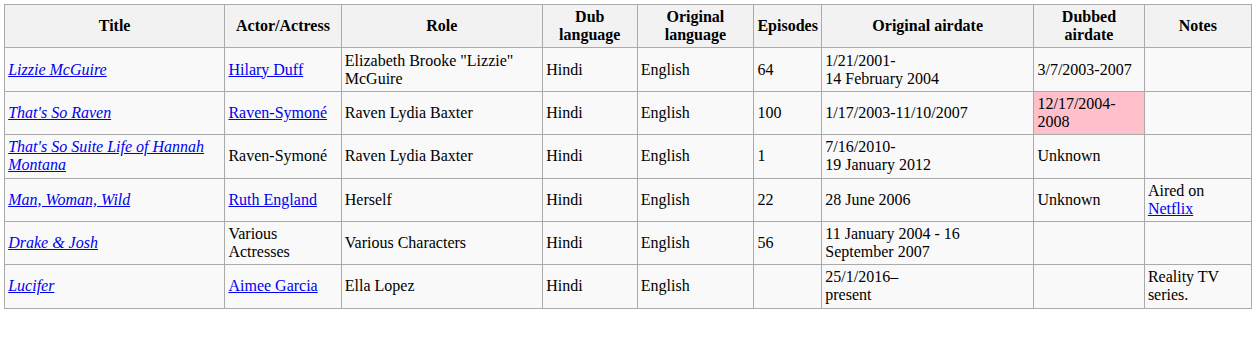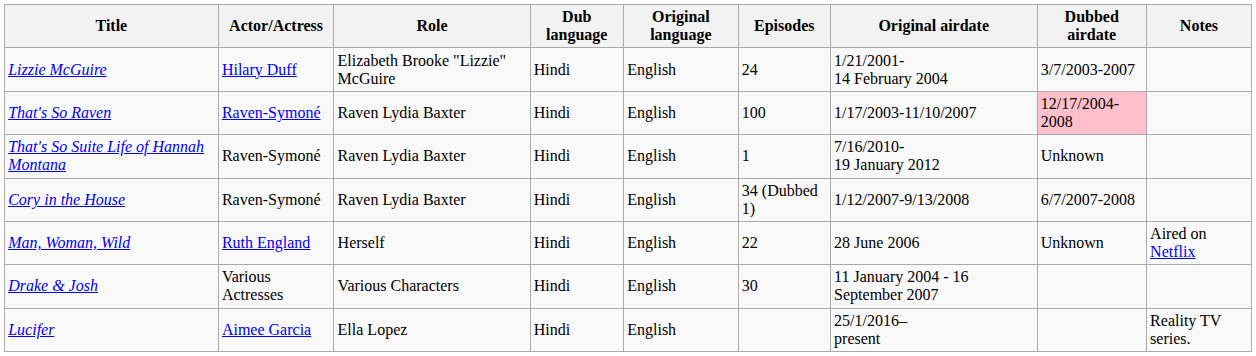Lizzie McGuire | Episodes: 64 -> 24
+ row: Cory in the House | Raven-Symoné | Raven Lydia Baxter | Hindi | English | 34 (Dubbed 1) | 1/12/2007-9/13/2008 | 6/7/2007-2008
Drake & Josh | Episodes: 56 -> 30
